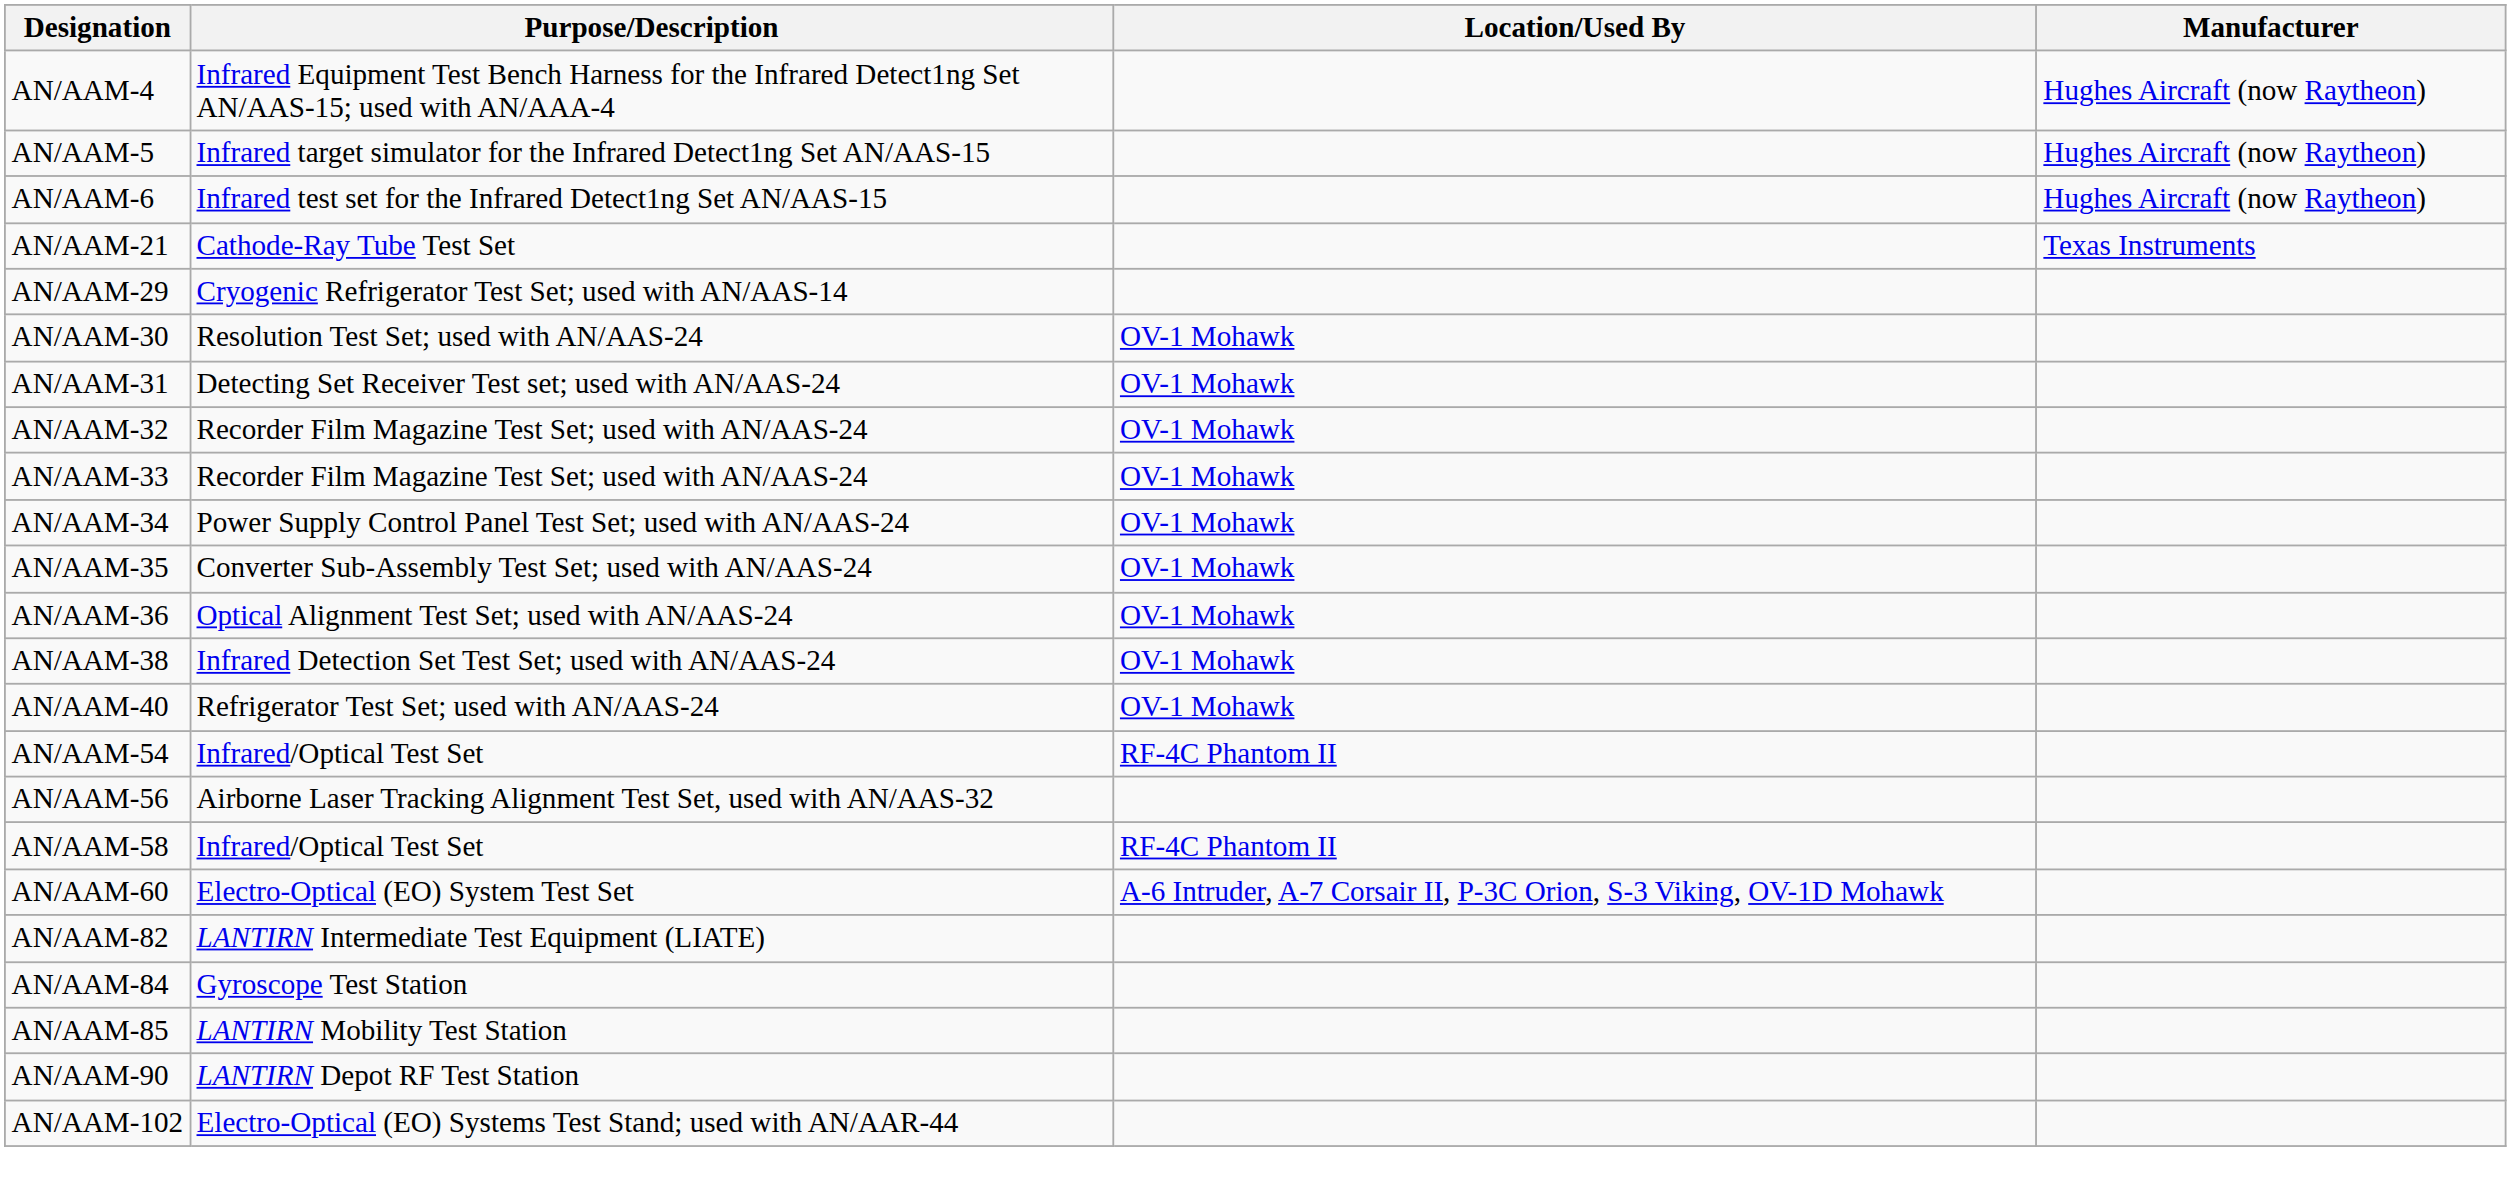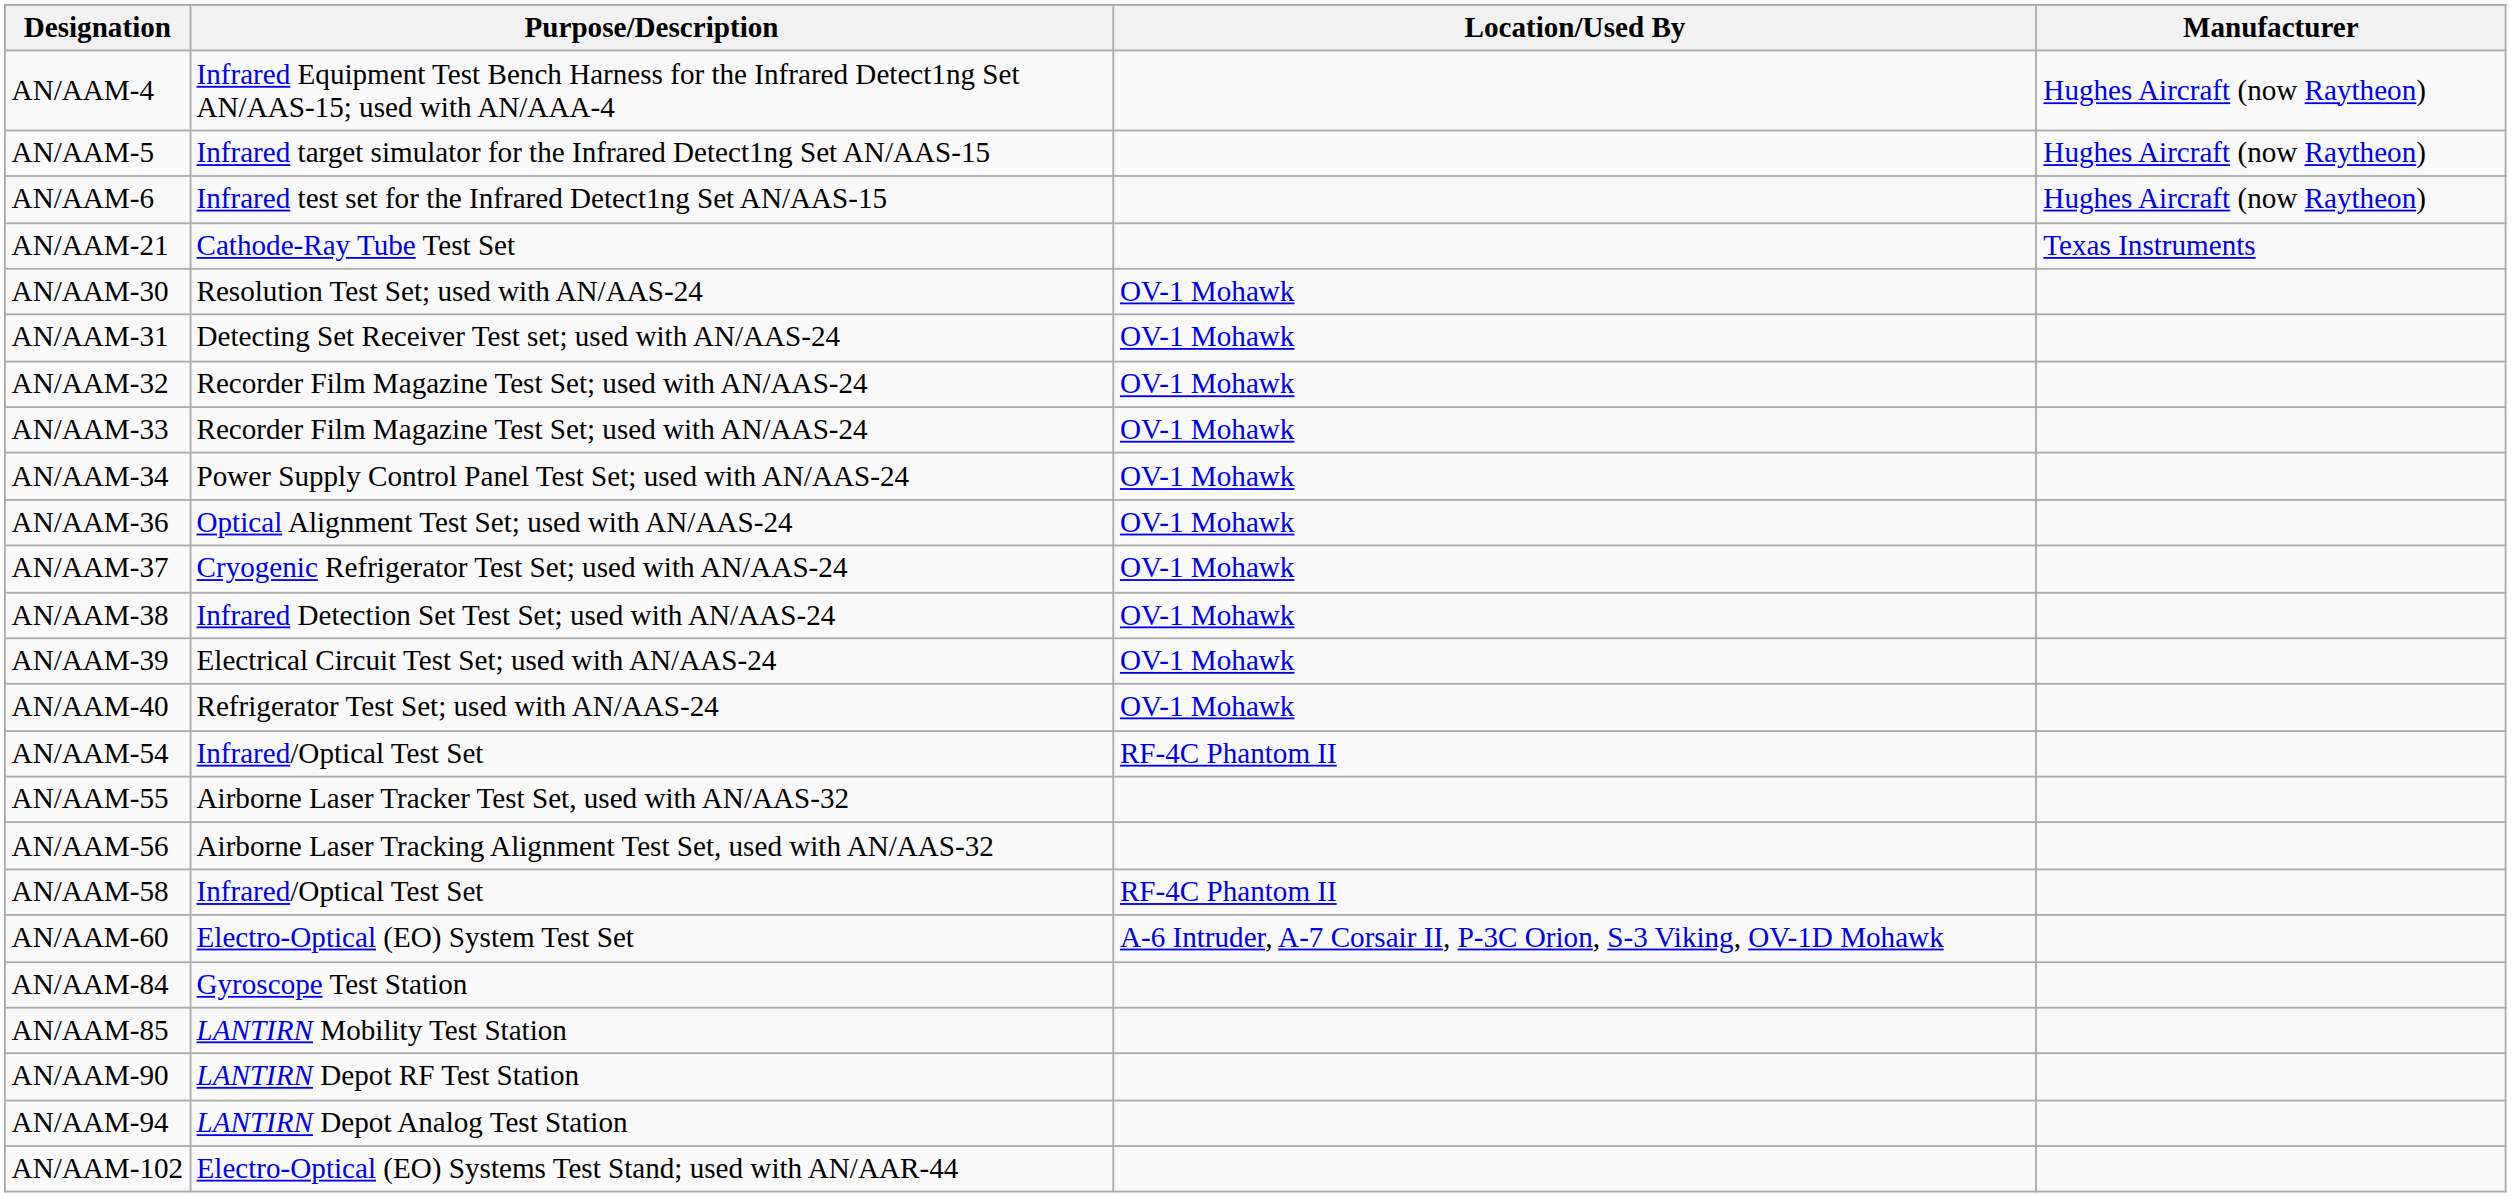- row: AN/AAM-29 | Cryogenic Refrigerator Test Set; used with AN/AAS-14
- row: AN/AAM-35 | Converter Sub-Assembly Test Set; used with AN/AAS-24 | OV-1 Mohawk
+ row: AN/AAM-37 | Cryogenic Refrigerator Test Set; used with AN/AAS-24 | OV-1 Mohawk
+ row: AN/AAM-39 | Electrical Circuit Test Set; used with AN/AAS-24 | OV-1 Mohawk
+ row: AN/AAM-55 | Airborne Laser Tracker Test Set, used with AN/AAS-32
- row: AN/AAM-82 | LANTIRN Intermediate Test Equipment (LIATE)
+ row: AN/AAM-94 | LANTIRN Depot Analog Test Station
